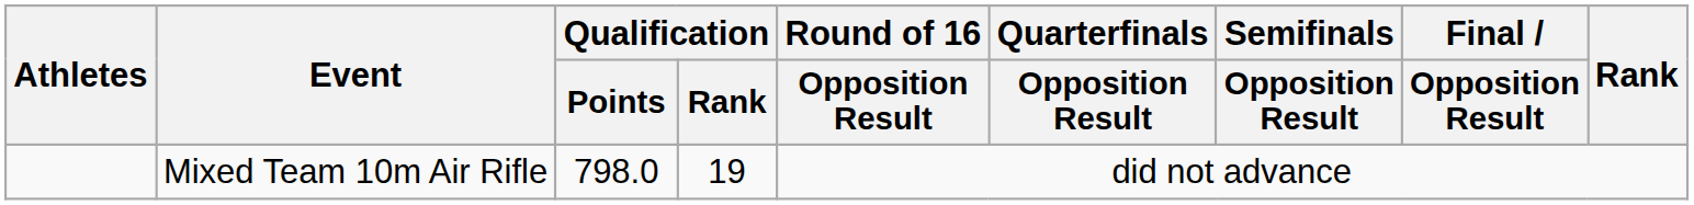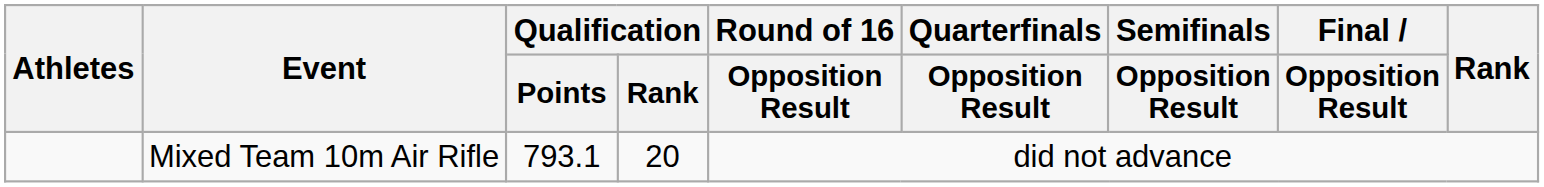Mixed Team 10m Air Rifle | Qualification / Points: 798.0 -> 793.1
Mixed Team 10m Air Rifle | Qualification / Rank: 19 -> 20
